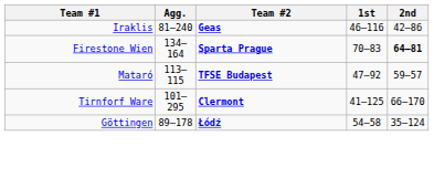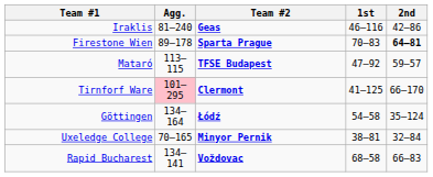Firestone Wien | Agg.: 134–164 -> 89–178
Tirnforf Ware | Agg.: no background -> pink background
Göttingen | Agg.: 89–178 -> 134–164
+ row: Uxeledge College | 70–165 | Minyor Pernik | 38–81 | 32–84
+ row: Rapid Bucharest | 134–141 | Voždovac | 68–58 | 66–83
